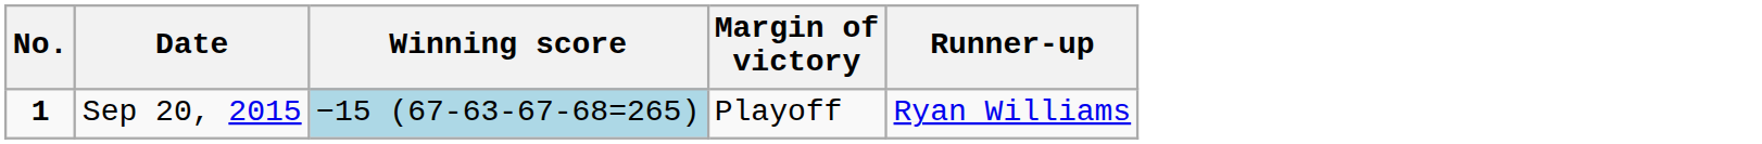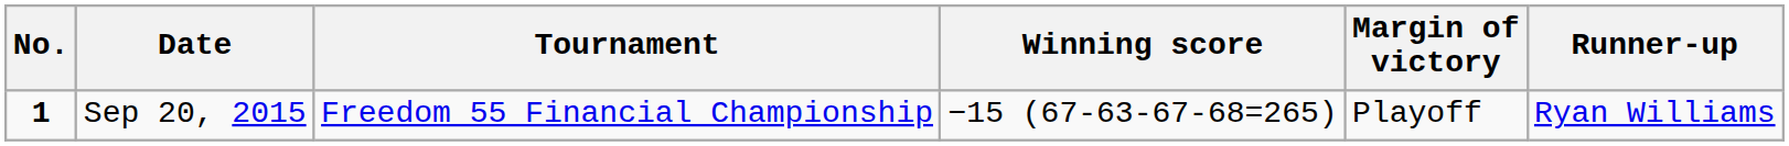+ column: Tournament | Freedom 55 Financial Championship
Sep 20, 2015 | Winning score: lightblue background -> no background
